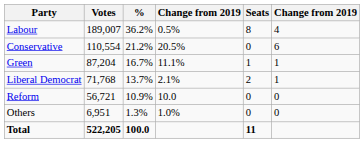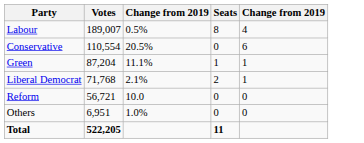- column: % | 36.2% | 21.2% | 16.7% | 13.7% | 10.9% | 1.3% | 100.0
